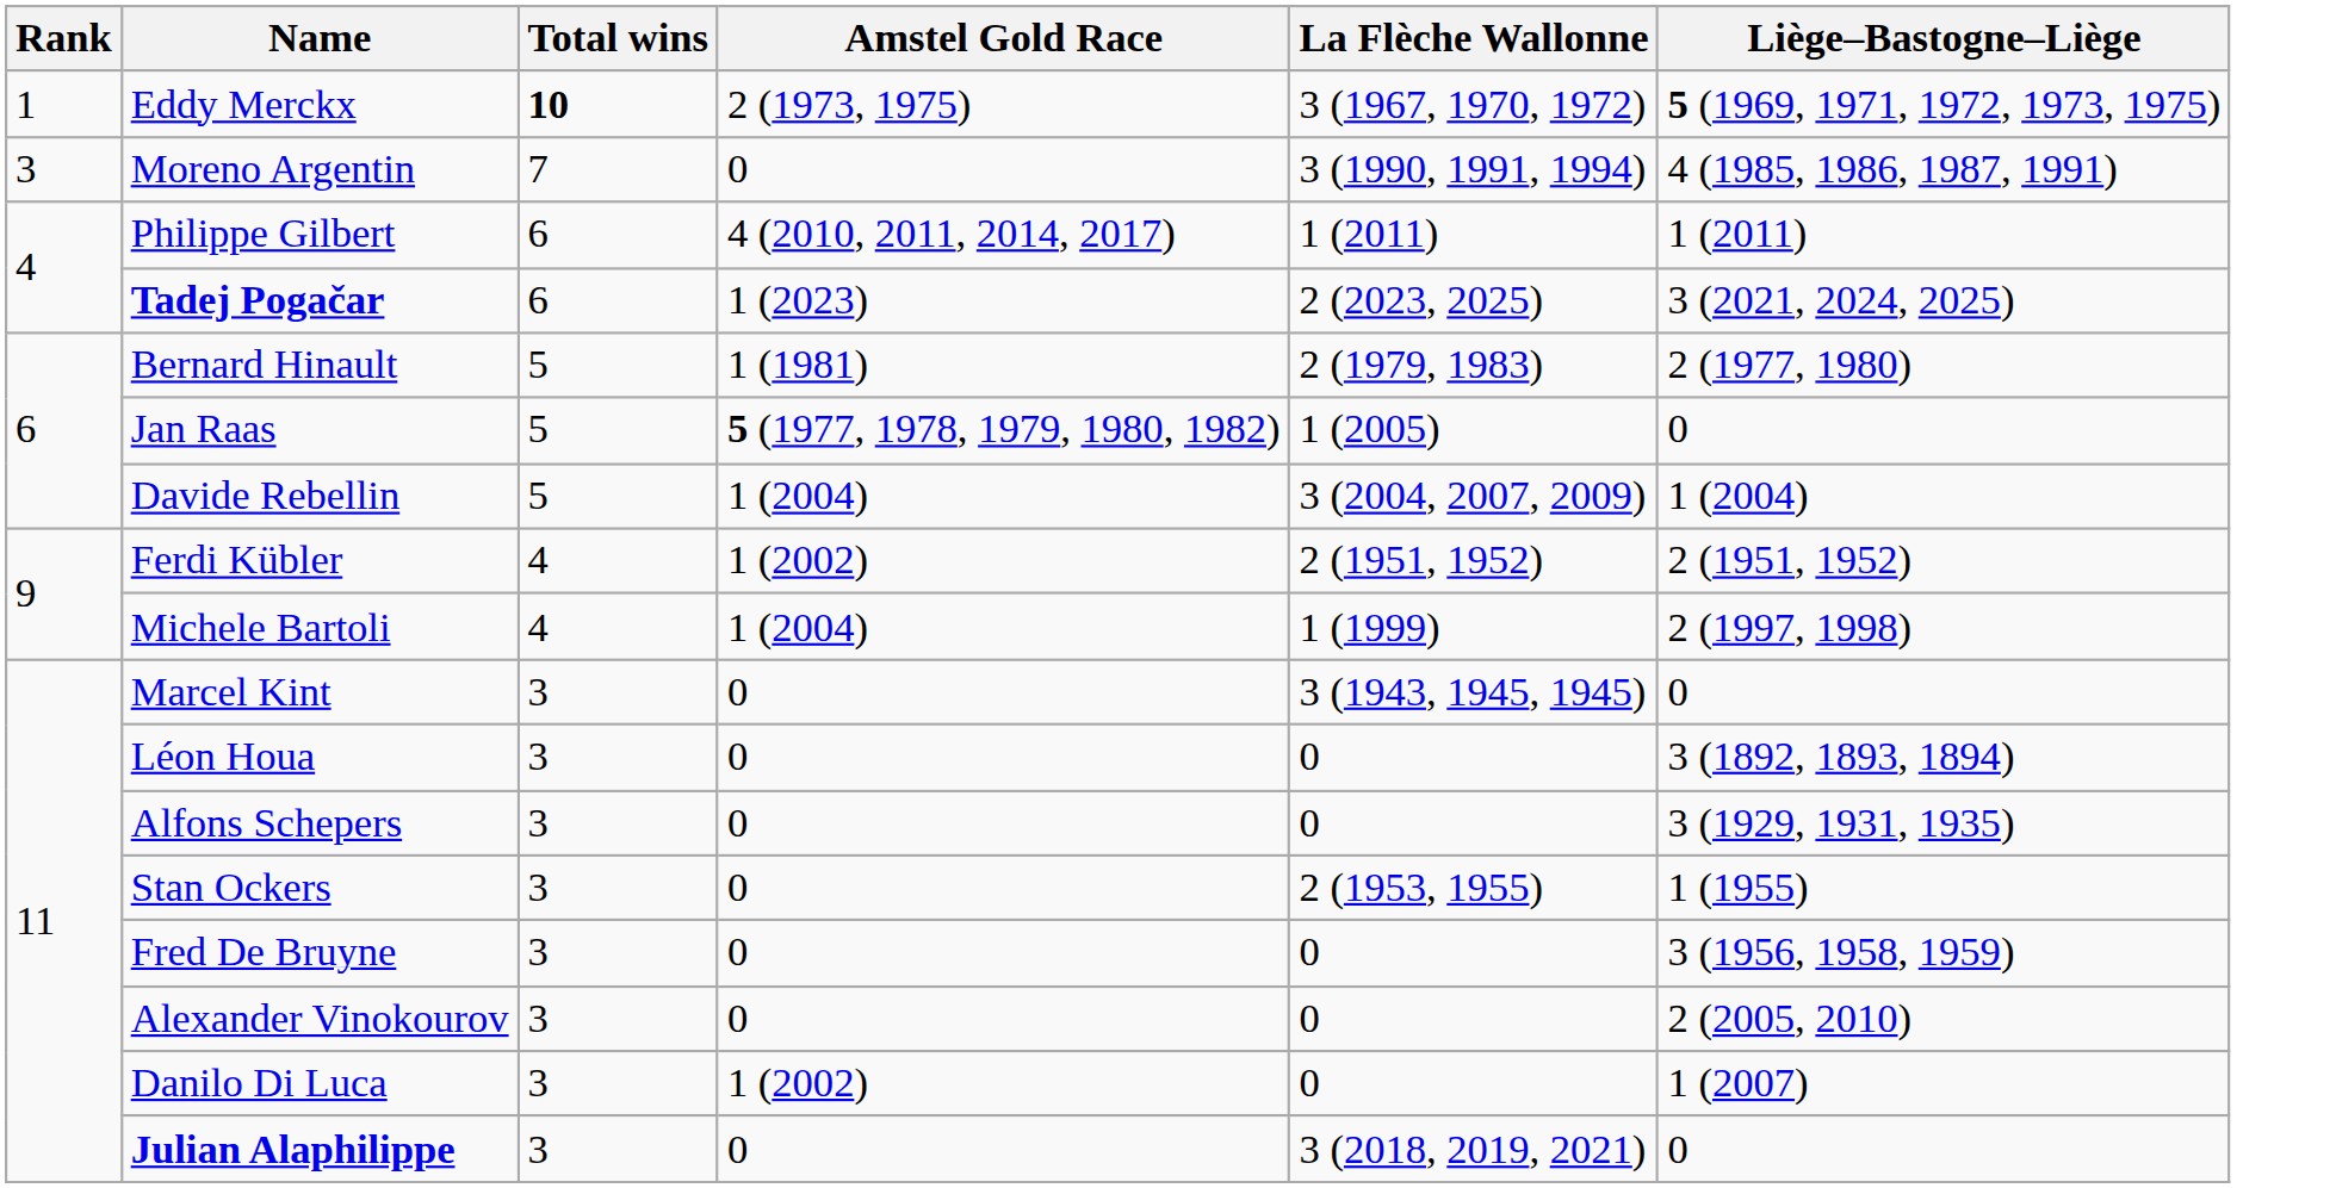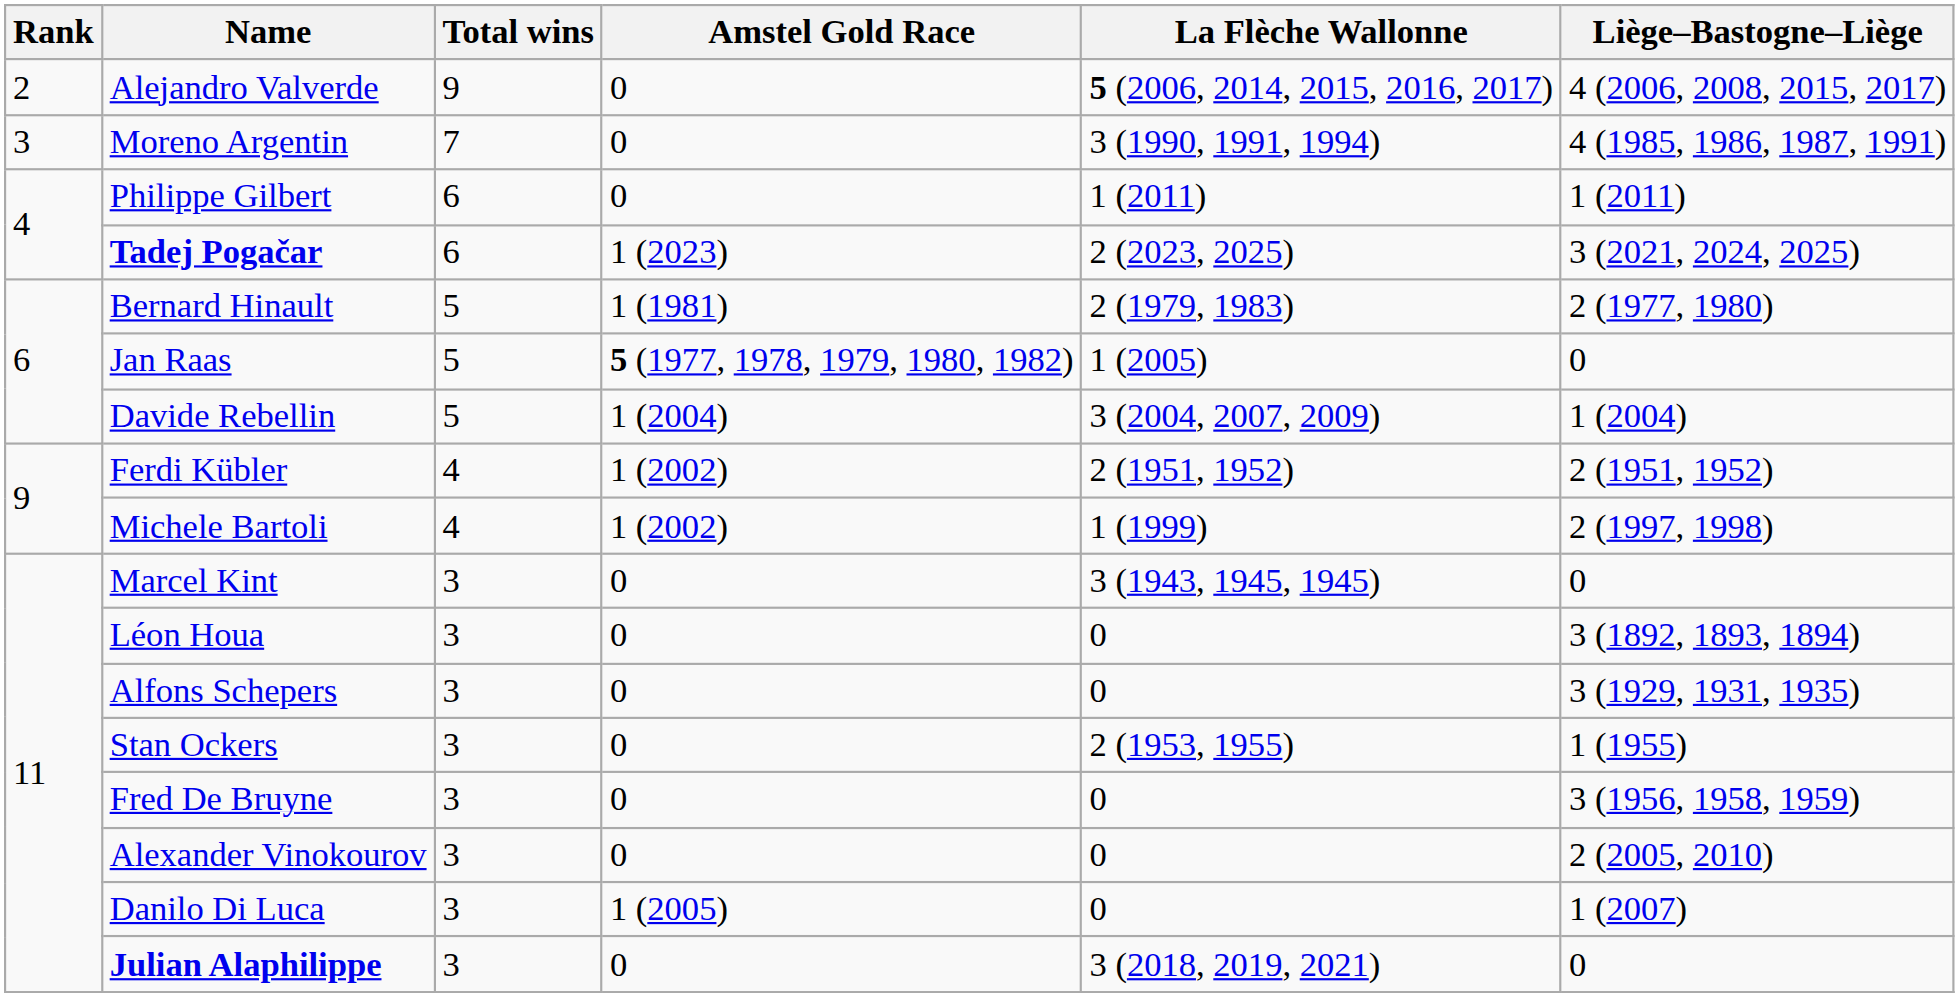- row: 1 | Eddy Merckx | 10 | 2 (1973, 1975) | 3 (1967, 1970, 1972) | 5 (1969, 1971, 1972, 1973, 1975)
+ row: 2 | Alejandro Valverde | 9 | 0 | 5 (2006, 2014, 2015, 2016, 2017) | 4 (2006, 2008, 2015, 2017)
Philippe Gilbert | Amstel Gold Race: 4 (2010, 2011, 2014, 2017) -> 0
Michele Bartoli | Amstel Gold Race: 1 (2004) -> 1 (2002)
Danilo Di Luca | Amstel Gold Race: 1 (2002) -> 1 (2005)
